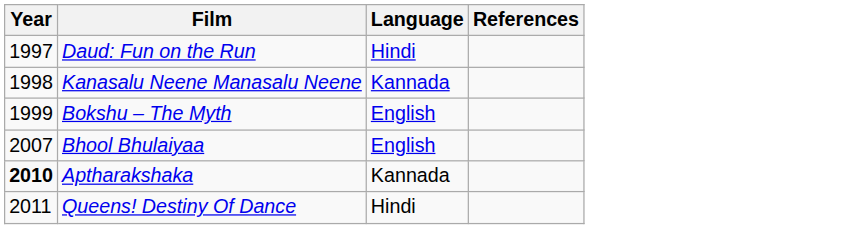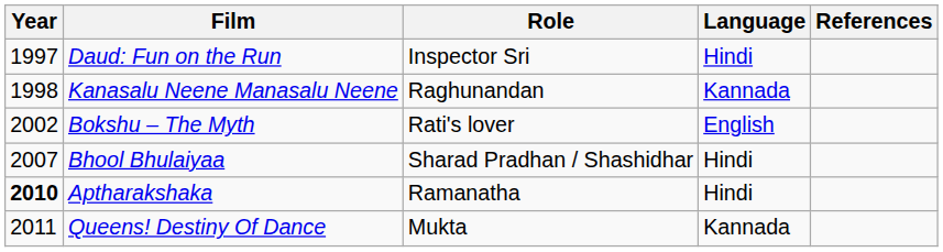+ column: Role | Inspector Sri | Raghunandan | Rati's lover | Sharad Pradhan / Shashidhar | Ramanatha | Mukta
Bokshu – The Myth | Year: 1999 -> 2002
Bhool Bhulaiyaa | Language: English -> Hindi
Aptharakshaka | Language: Kannada -> Hindi
Queens! Destiny Of Dance | Language: Hindi -> Kannada
